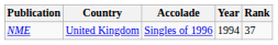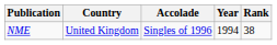NME | Rank: 37 -> 38
